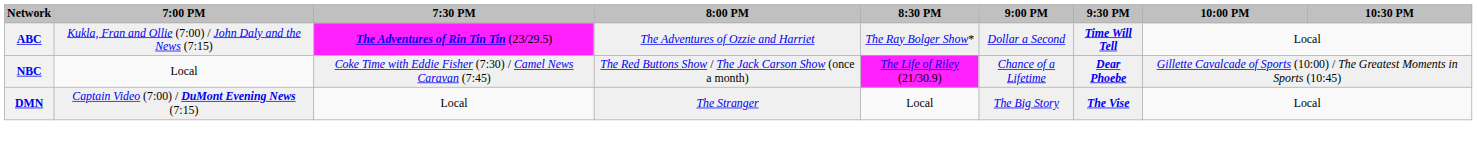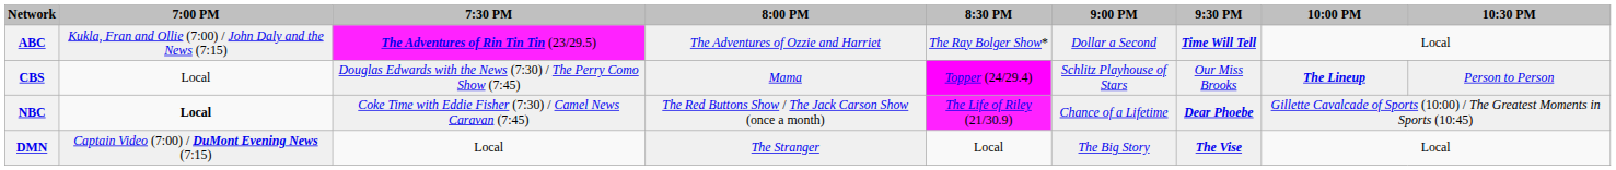+ row: CBS | Local | Douglas Edwards with the News (7:30) / The Perry Como Show (7:45) | Mama | Topper (24/29.4) | Schlitz Playhouse of Stars | Our Miss Brooks | The Lineup | Person to Person
NBC | 7:00 PM: normal -> bold
